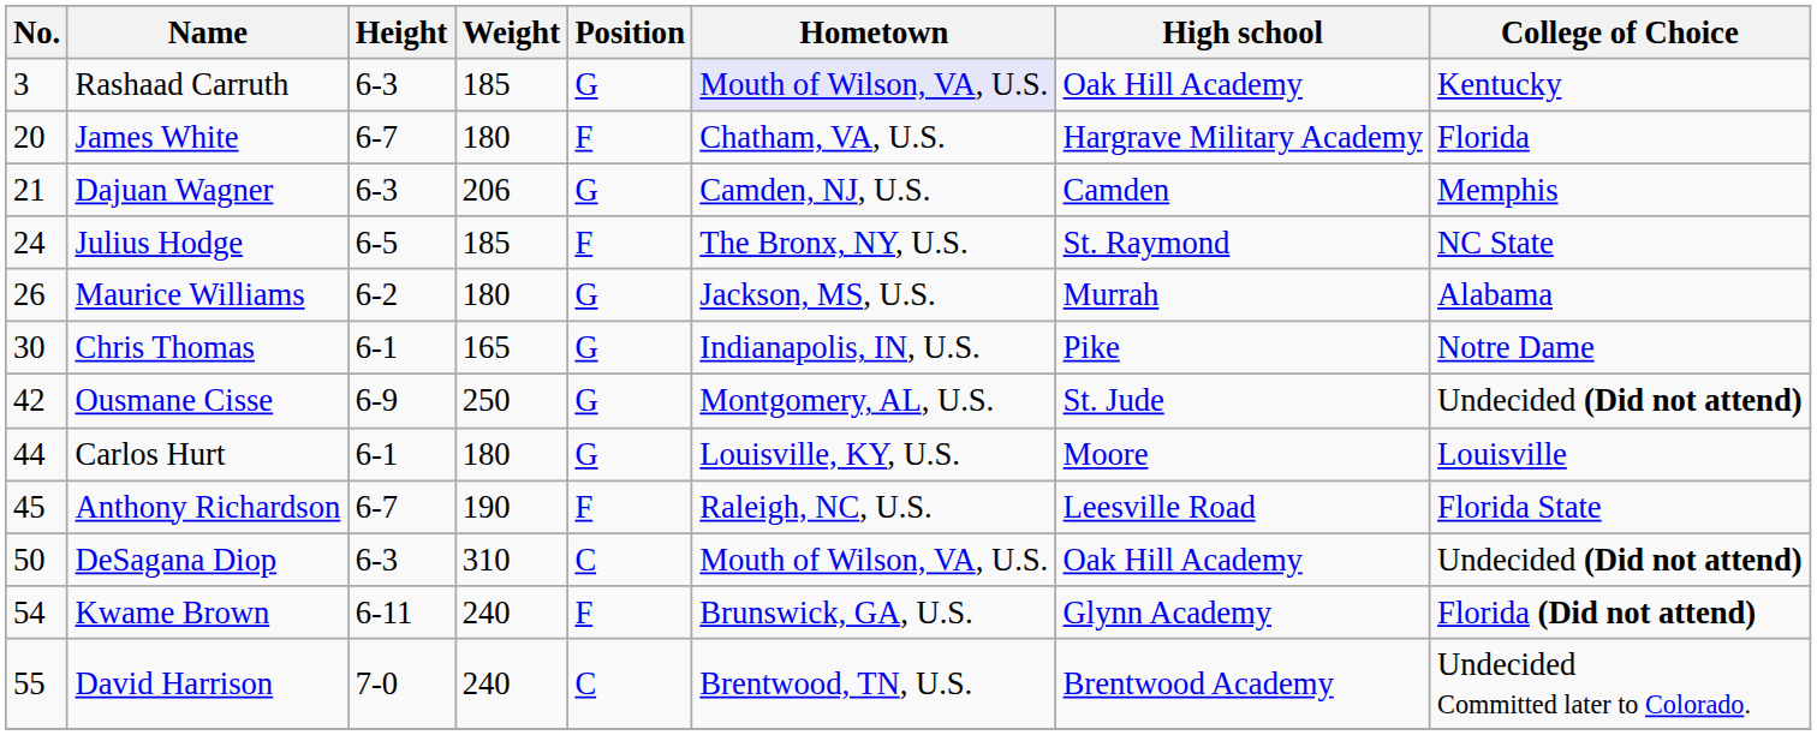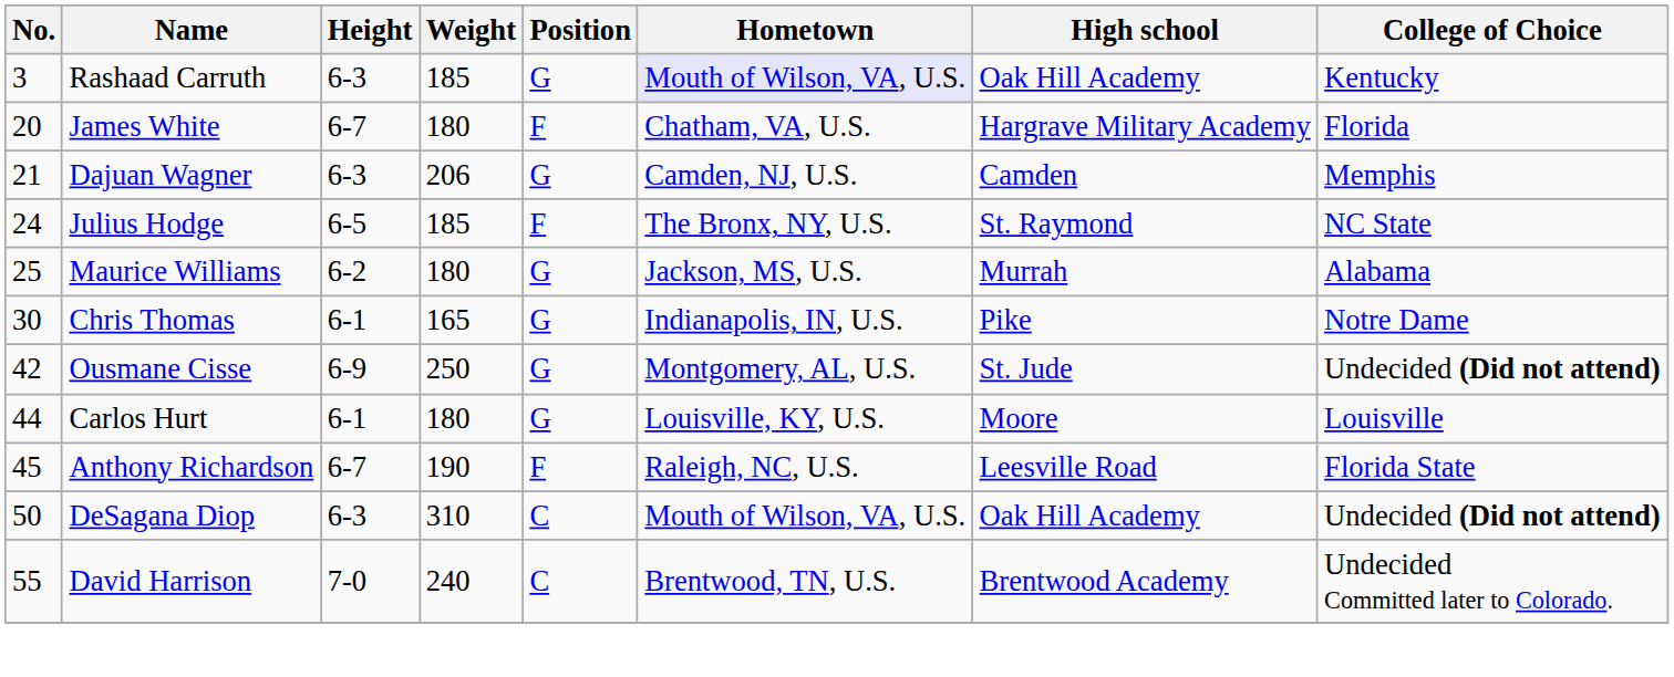Maurice Williams | No.: 26 -> 25
- row: 54 | Kwame Brown | 6-11 | 240 | F | Brunswick, GA, U.S. | Glynn Academy | Florida (Did not attend)
